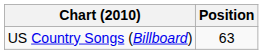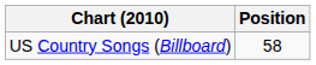US Country Songs (Billboard) | Position: 63 -> 58
